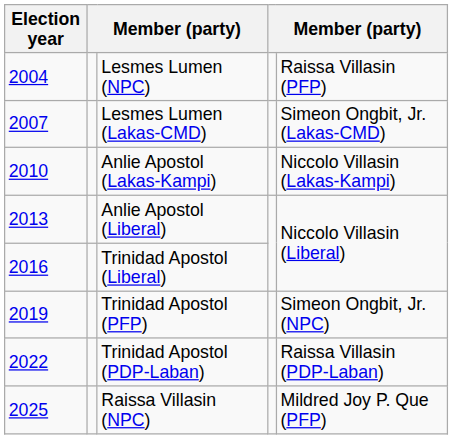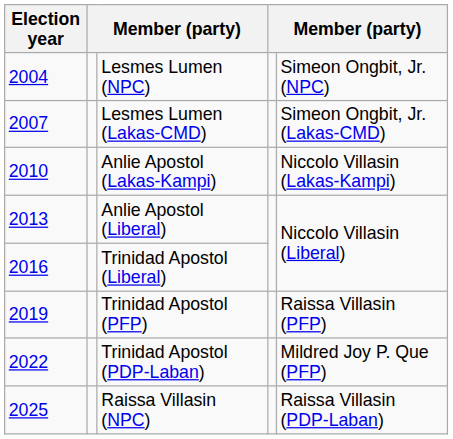Lesmes Lumen (NPC) | column 5: Raissa Villasin (PFP) -> Simeon Ongbit, Jr. (NPC)
Trinidad Apostol (PFP) | column 5: Simeon Ongbit, Jr. (NPC) -> Raissa Villasin (PFP)
Trinidad Apostol (PDP-Laban) | column 5: Raissa Villasin (PDP-Laban) -> Mildred Joy P. Que (PFP)
Raissa Villasin (NPC) | column 5: Mildred Joy P. Que (PFP) -> Raissa Villasin (PDP-Laban)
